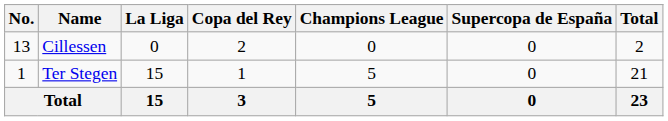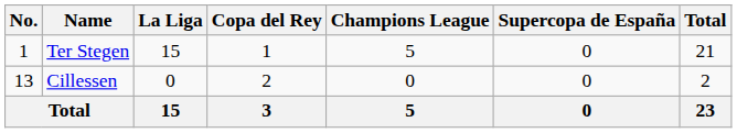rows swapped: Ter Stegen <-> Cillessen
